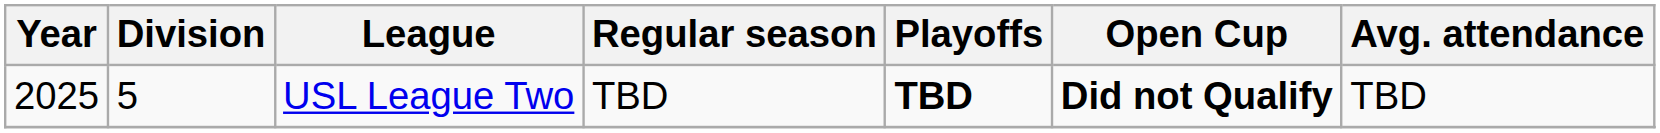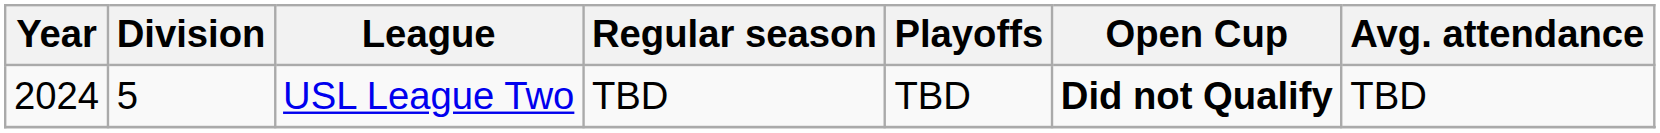USL League Two | Year: 2025 -> 2024
USL League Two | Playoffs: bold -> normal
